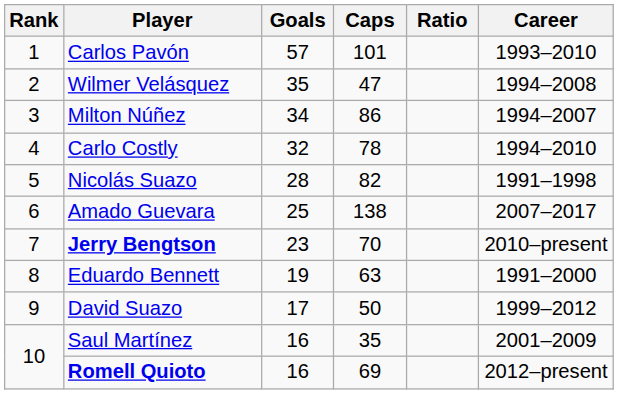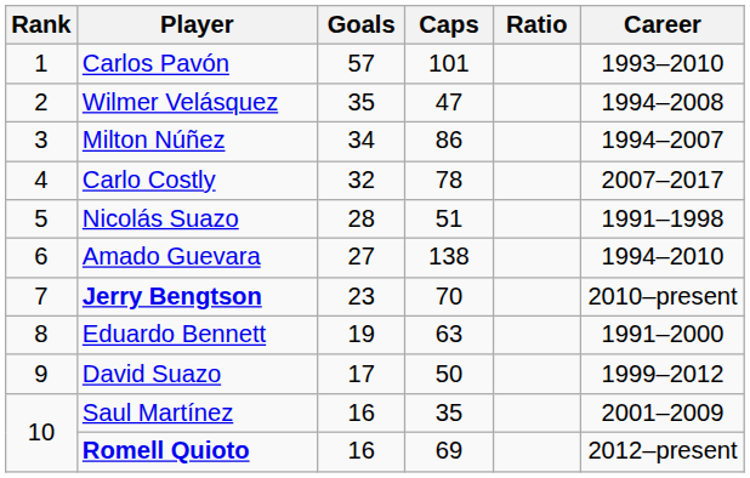Carlo Costly | Career: 1994–2010 -> 2007–2017
Nicolás Suazo | Caps: 82 -> 51
Amado Guevara | Goals: 25 -> 27
Amado Guevara | Career: 2007–2017 -> 1994–2010
